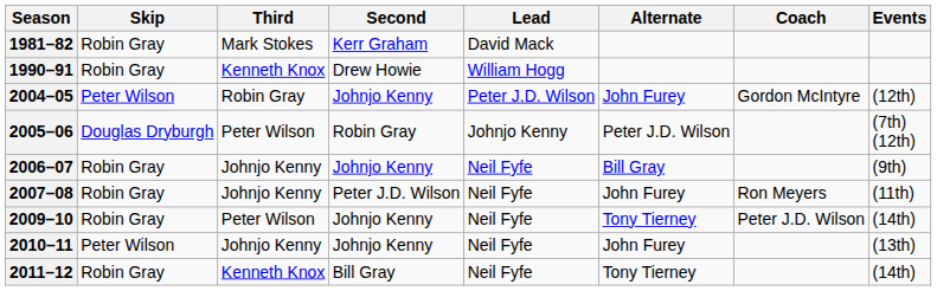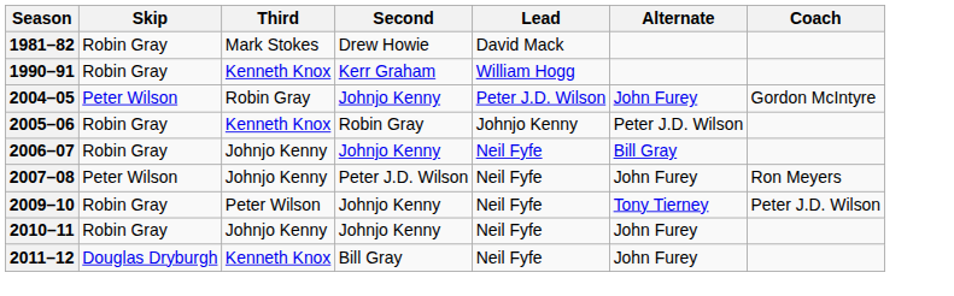- column: Events | (12th) | (7th) (12th) | (9th) | (11th) | (14th) | (13th) | (14th)
1981–82 | Second: Kerr Graham -> Drew Howie
1990–91 | Second: Drew Howie -> Kerr Graham
2005–06 | Skip: Douglas Dryburgh -> Robin Gray
2005–06 | Third: Peter Wilson -> Kenneth Knox
2007–08 | Skip: Robin Gray -> Peter Wilson
2010–11 | Skip: Peter Wilson -> Robin Gray
2011–12 | Skip: Robin Gray -> Douglas Dryburgh
2011–12 | Alternate: Tony Tierney -> John Furey
